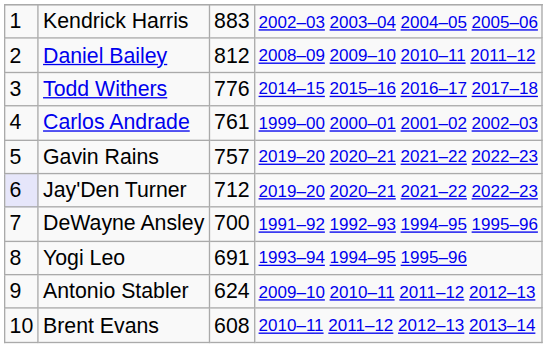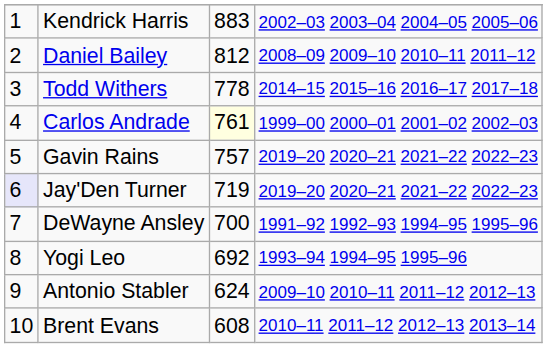Todd Withers | column 3: 776 -> 778
Carlos Andrade | column 3: no background -> lightyellow background
Jay'Den Turner | column 3: 712 -> 719
Yogi Leo | column 3: 691 -> 692
